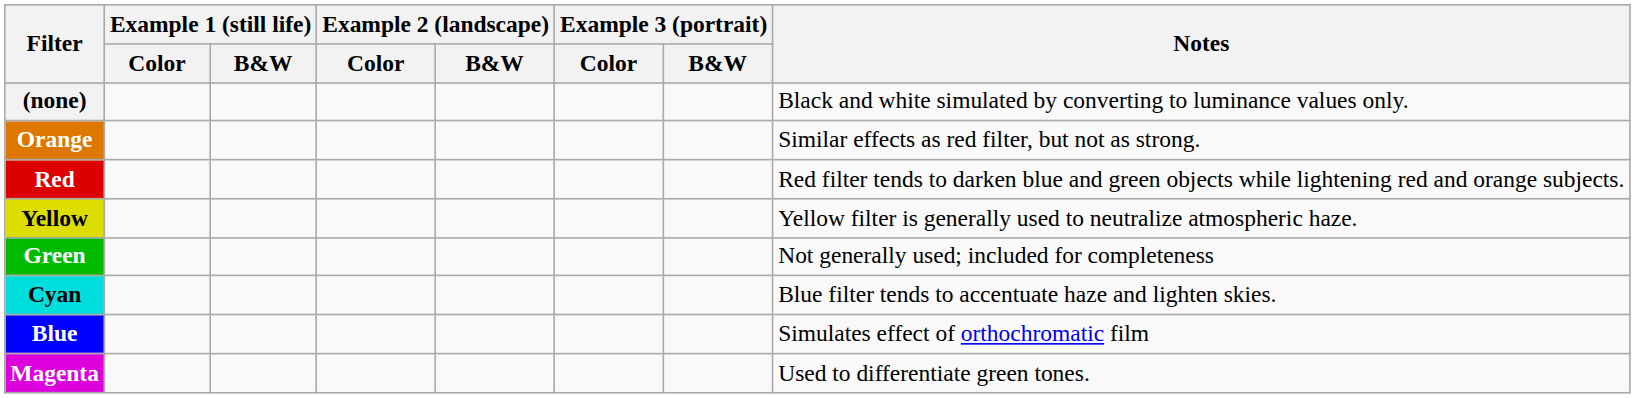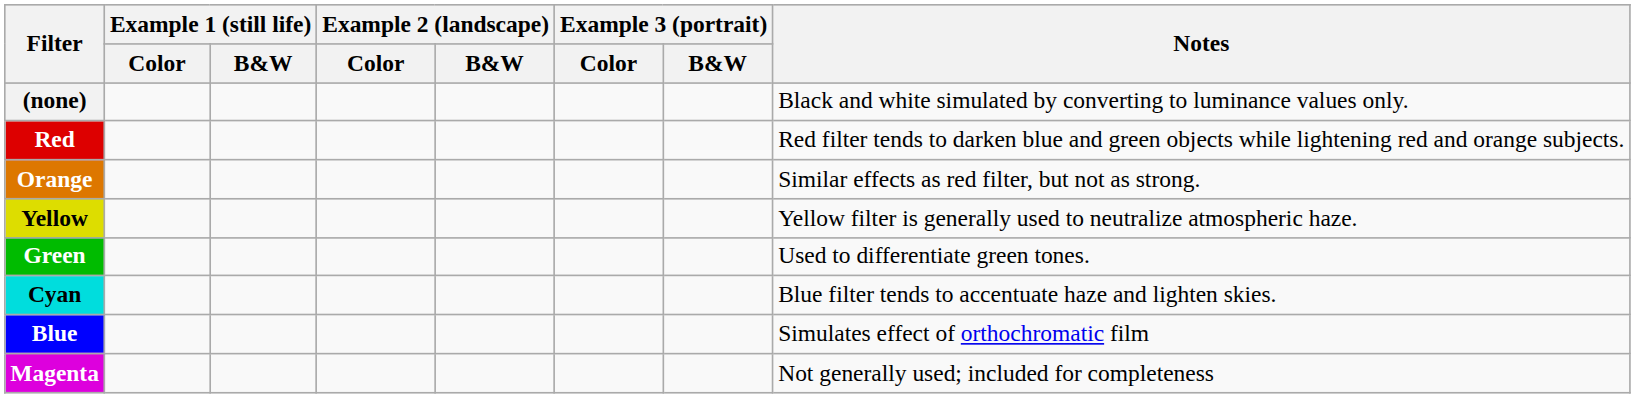rows swapped: Red <-> Orange
Green | Notes: Not generally used; included for completeness -> Used to differentiate green tones.
Magenta | Notes: Used to differentiate green tones. -> Not generally used; included for completeness
